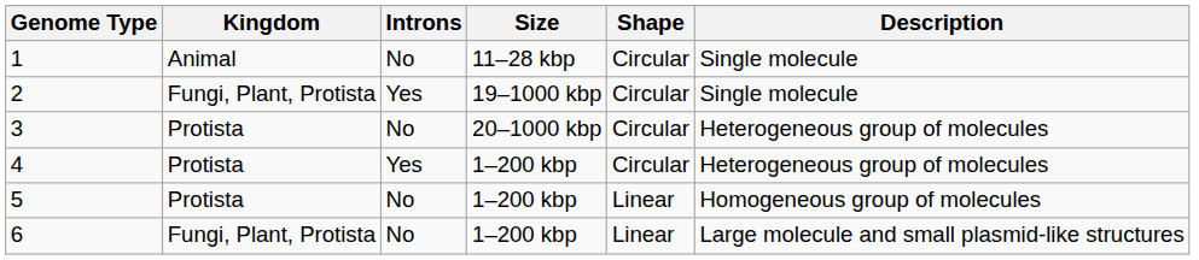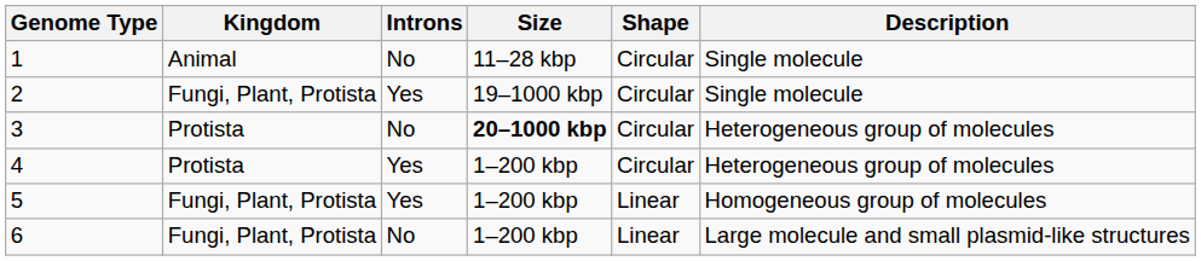3 | Size: normal -> bold
5 | Kingdom: Protista -> Fungi, Plant, Protista
5 | Introns: No -> Yes
